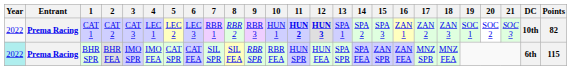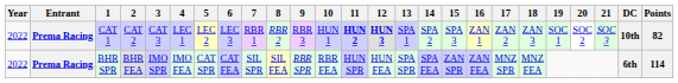BHR SPR | Year: paleturquoise background -> no background
BHR SPR | Points: 115 -> 114
